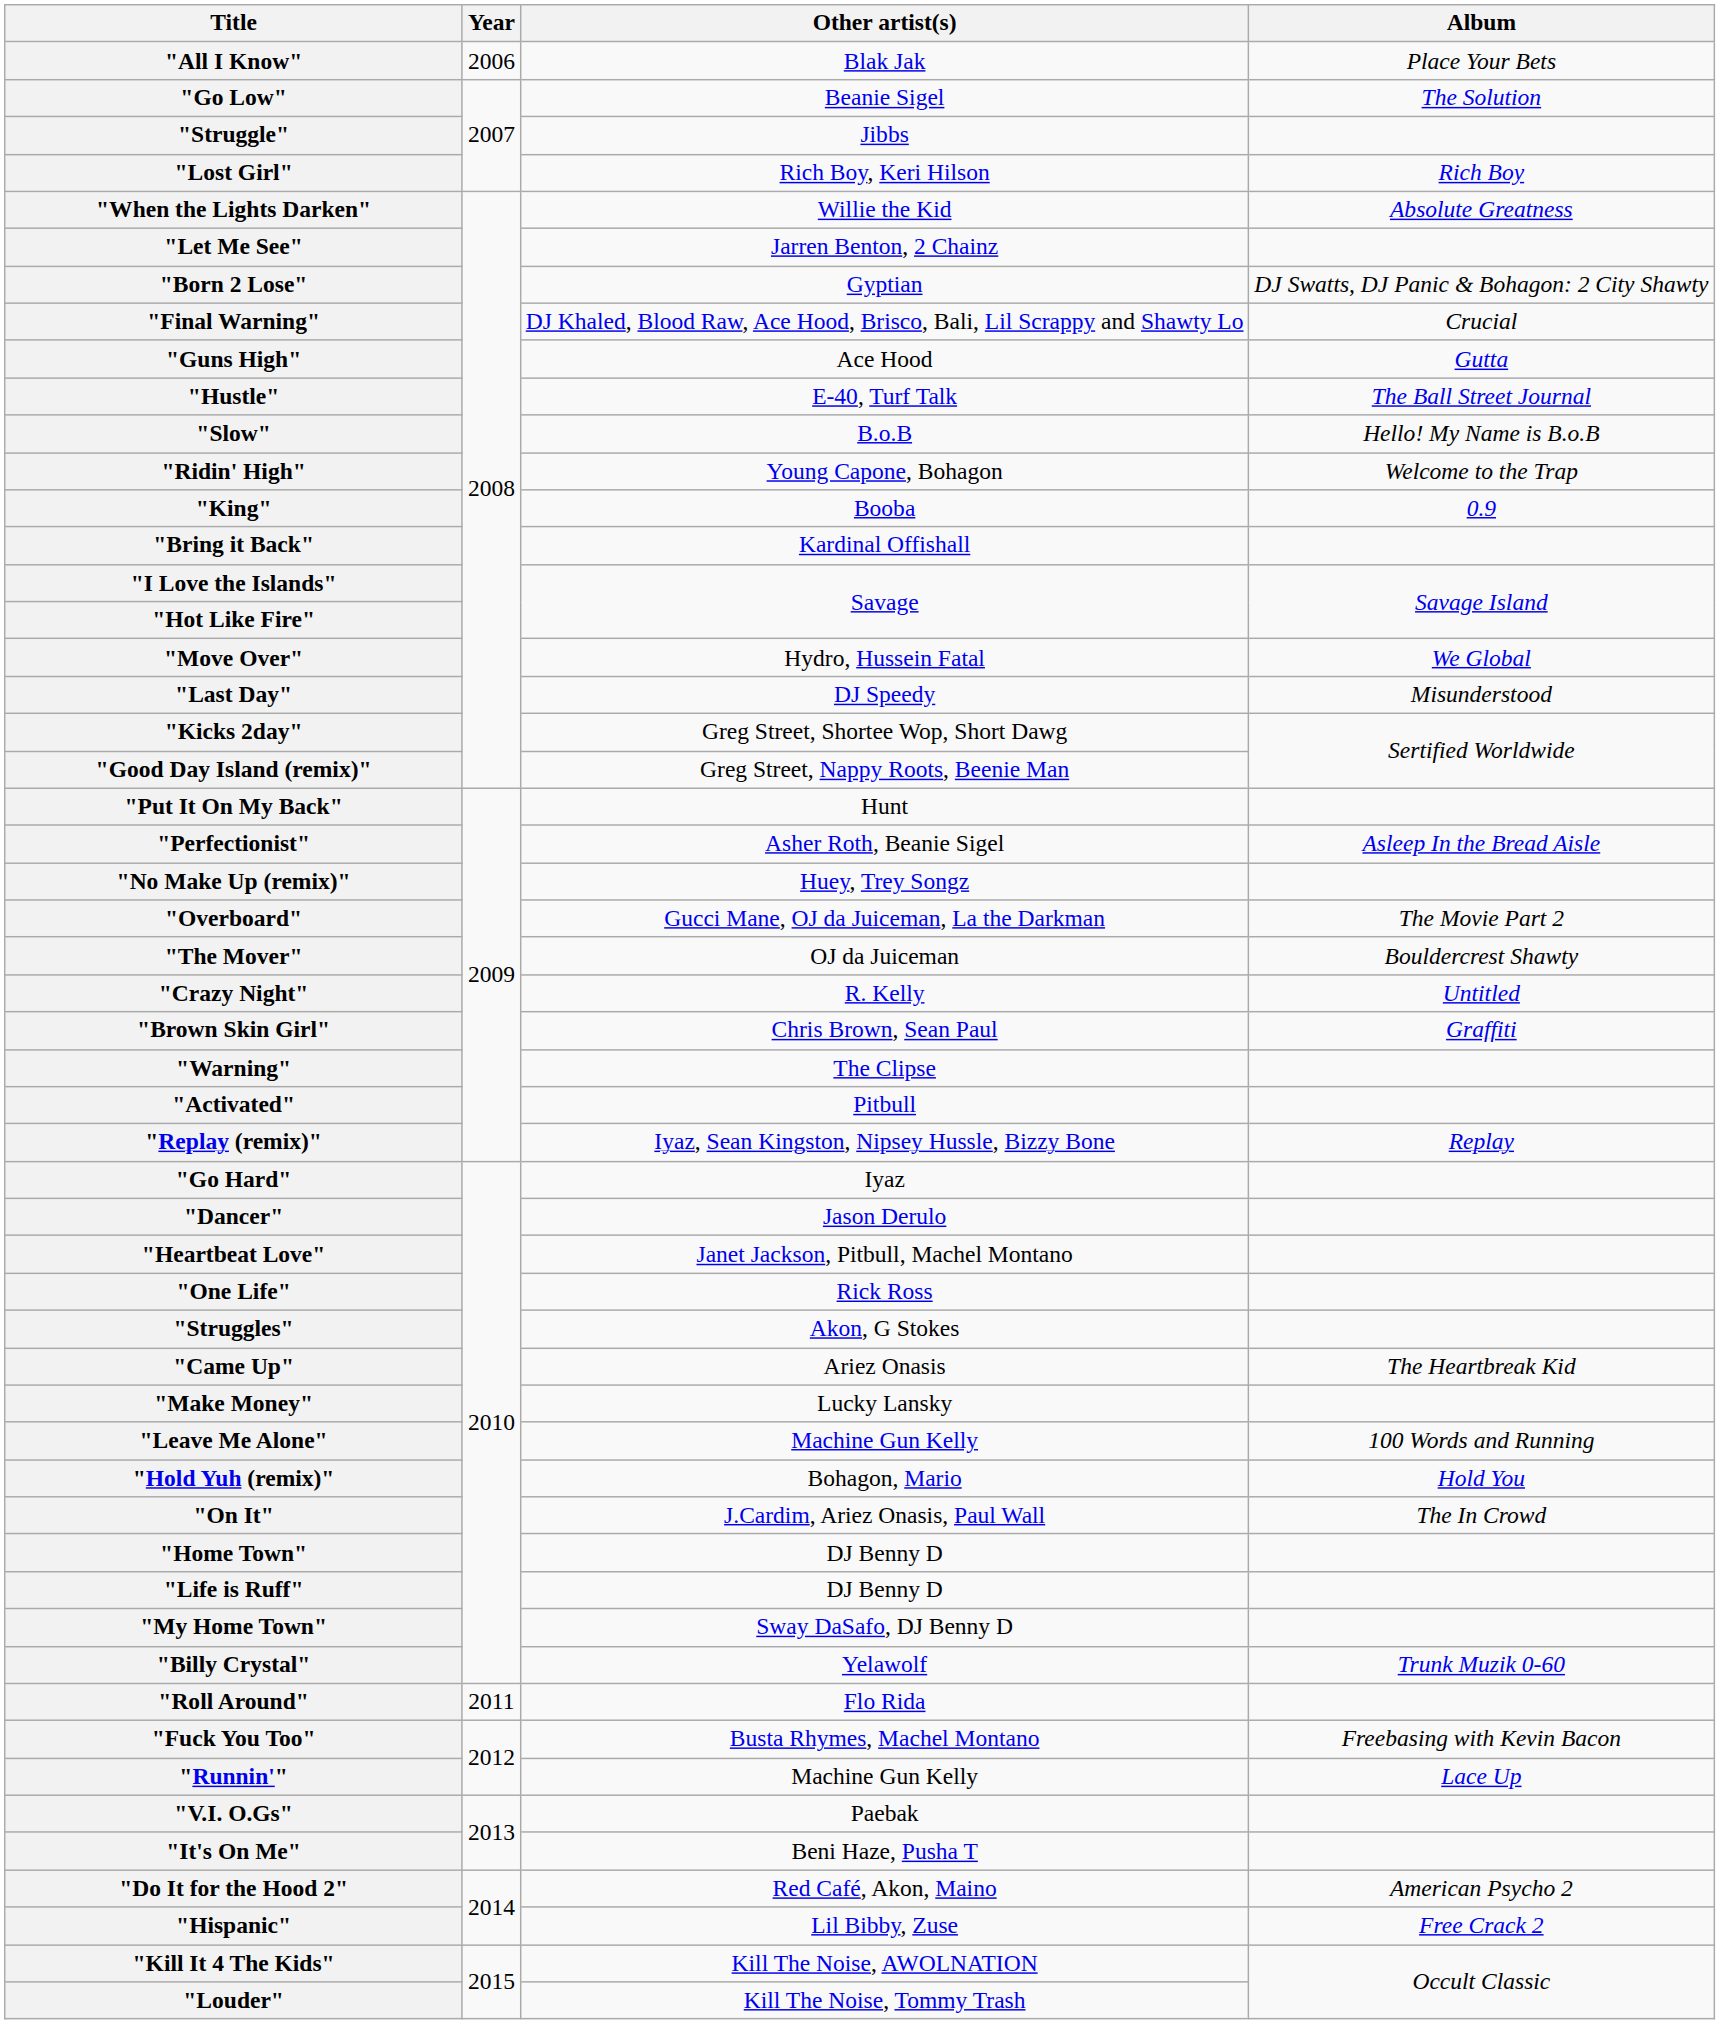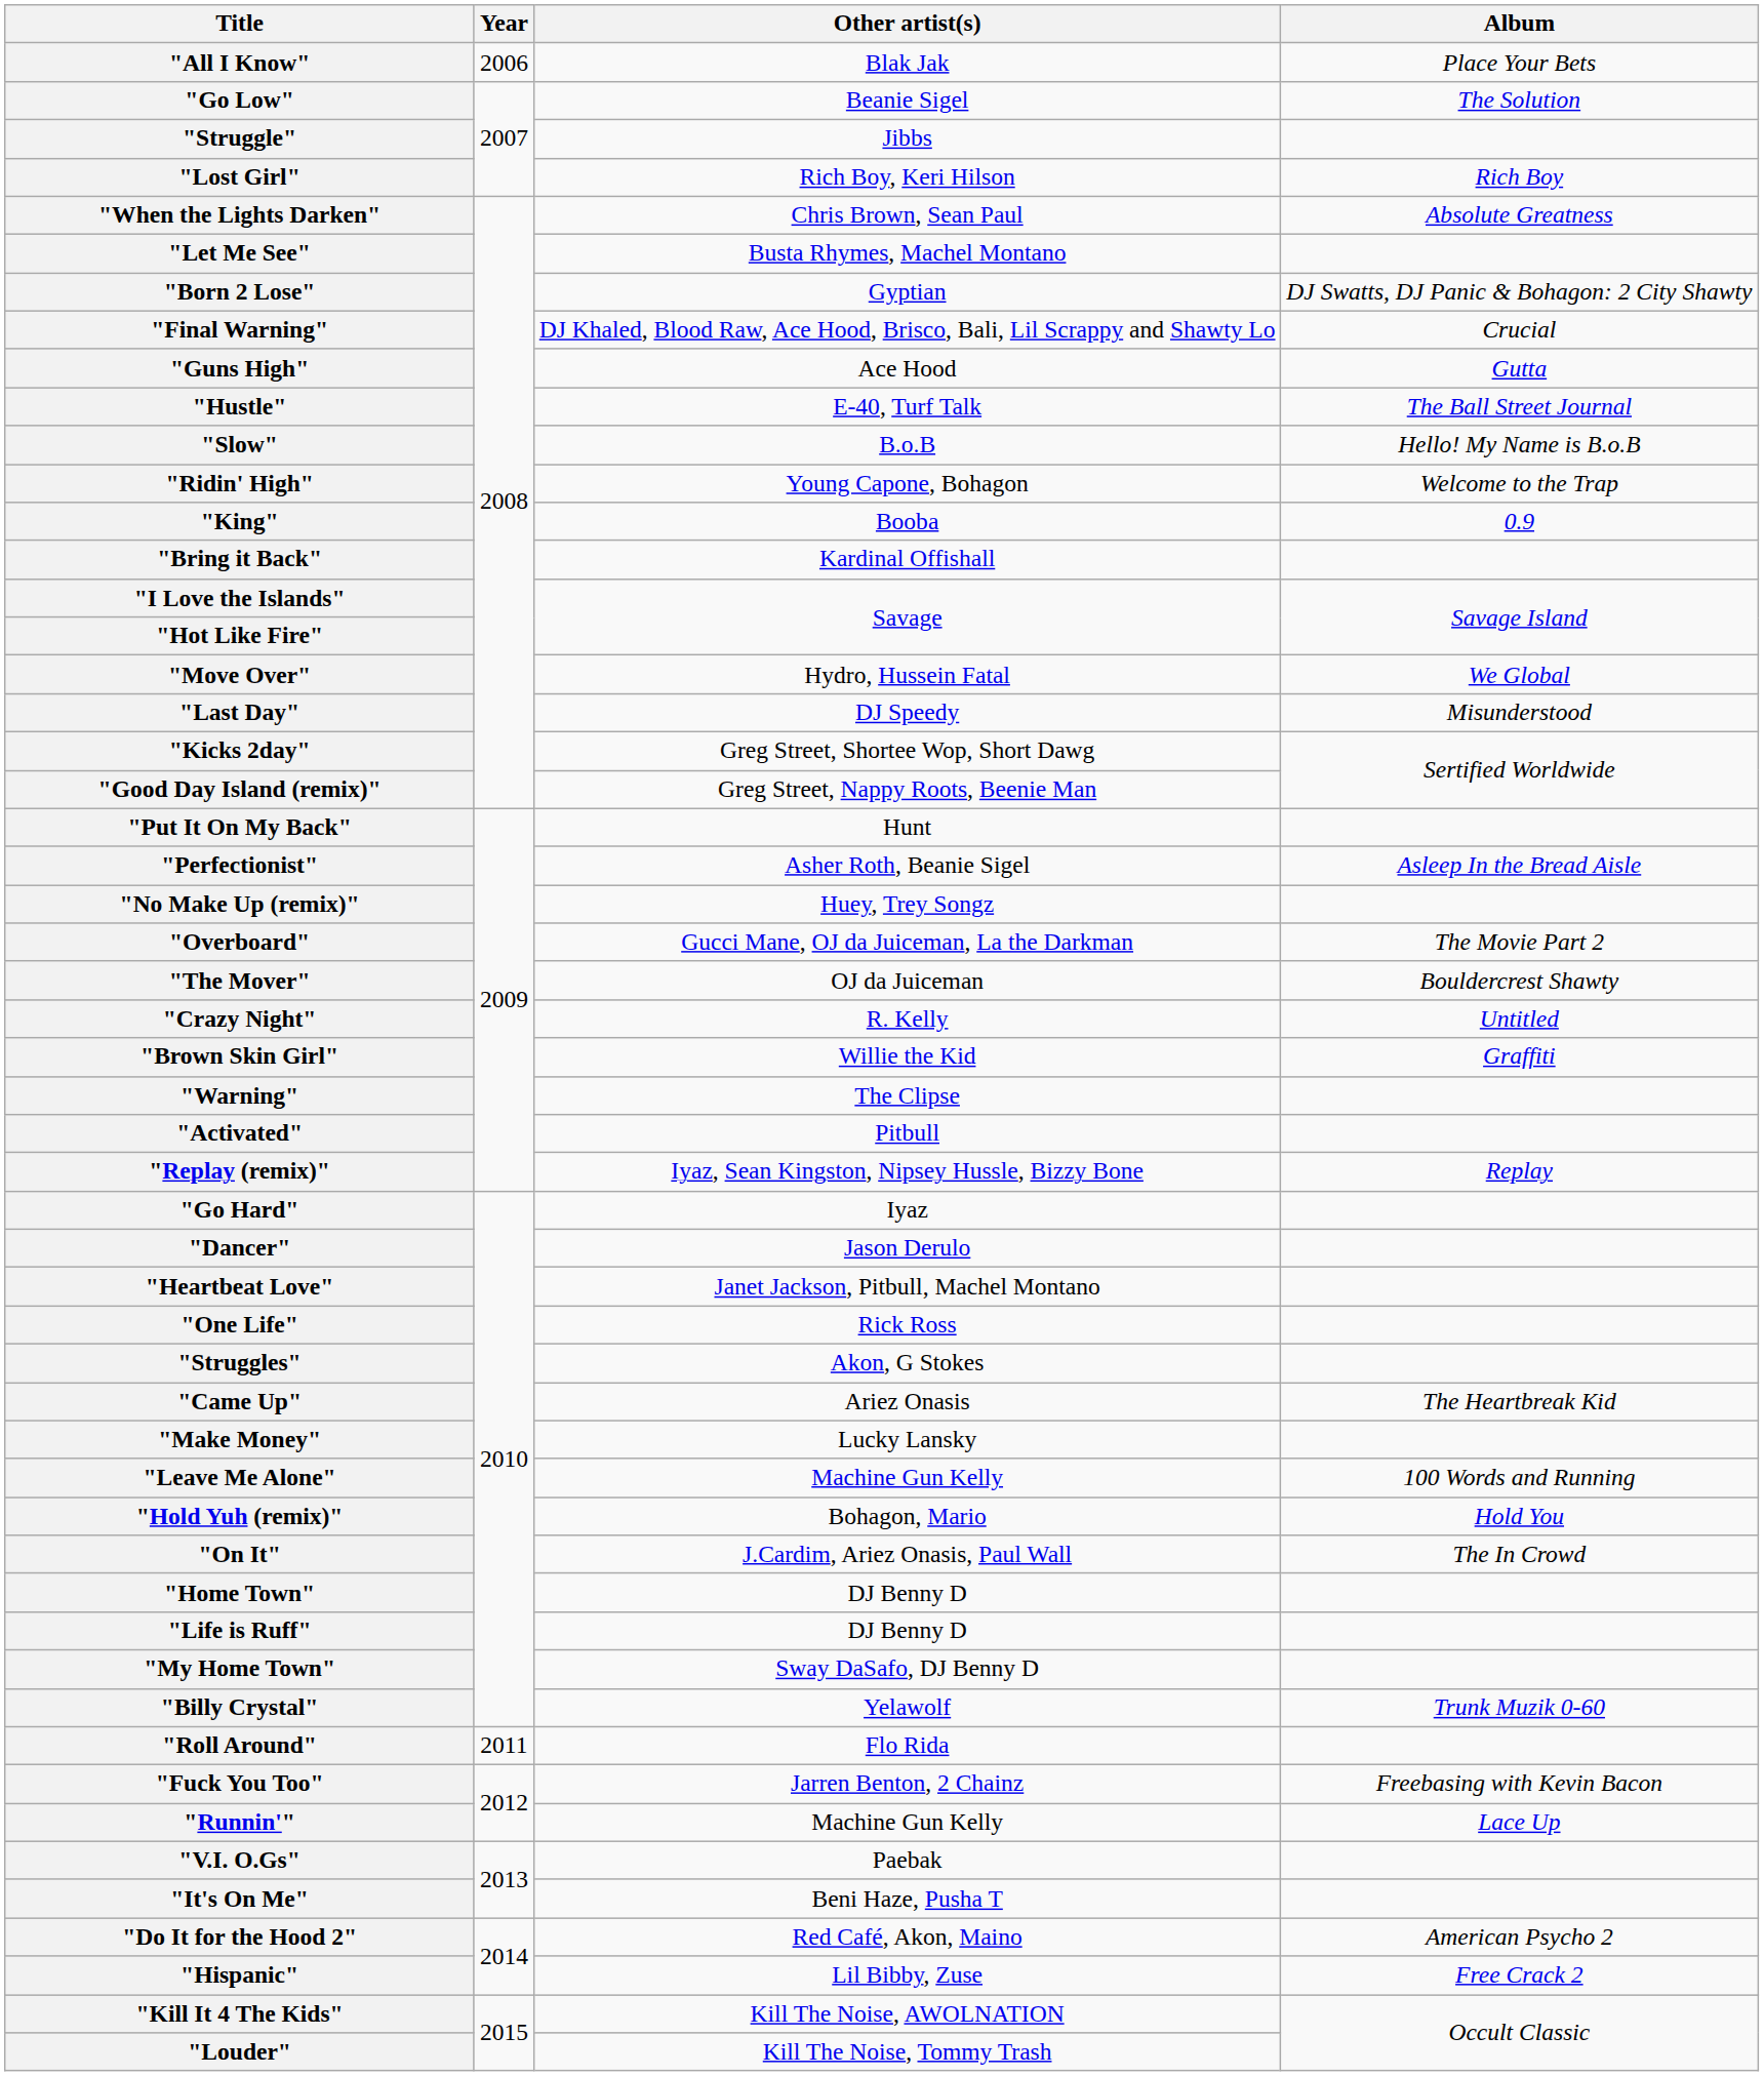"When the Lights Darken" | Other artist(s): Willie the Kid -> Chris Brown, Sean Paul
"Let Me See" | Other artist(s): Jarren Benton, 2 Chainz -> Busta Rhymes, Machel Montano
"Brown Skin Girl" | Other artist(s): Chris Brown, Sean Paul -> Willie the Kid
"Fuck You Too" | Other artist(s): Busta Rhymes, Machel Montano -> Jarren Benton, 2 Chainz
